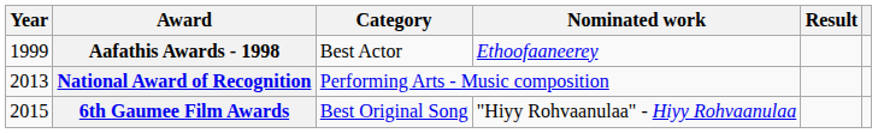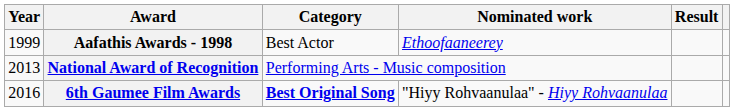6th Gaumee Film Awards | Year: 2015 -> 2016
6th Gaumee Film Awards | Category: normal -> bold
